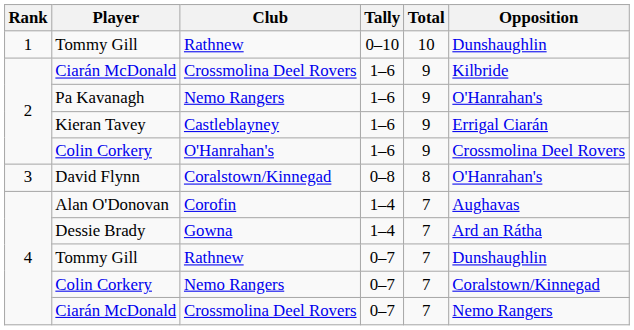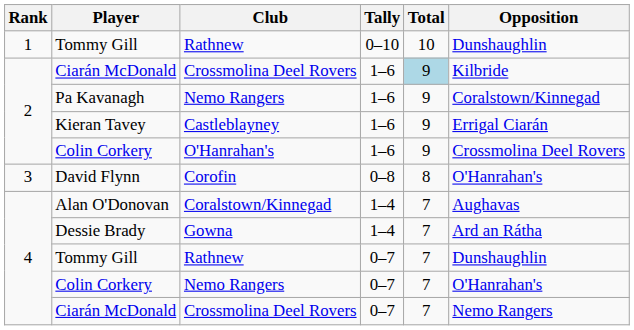Ciarán McDonald / 1–6 | Total: no background -> lightblue background
Pa Kavanagh | Opposition: O'Hanrahan's -> Coralstown/Kinnegad
David Flynn | Club: Coralstown/Kinnegad -> Corofin
Alan O'Donovan | Club: Corofin -> Coralstown/Kinnegad
Colin Corkery / 0–7 | Opposition: Coralstown/Kinnegad -> O'Hanrahan's
